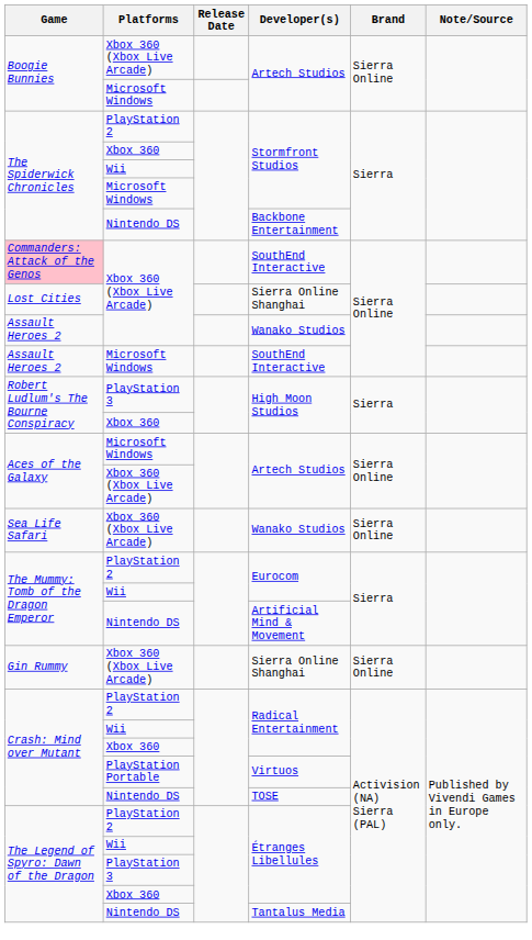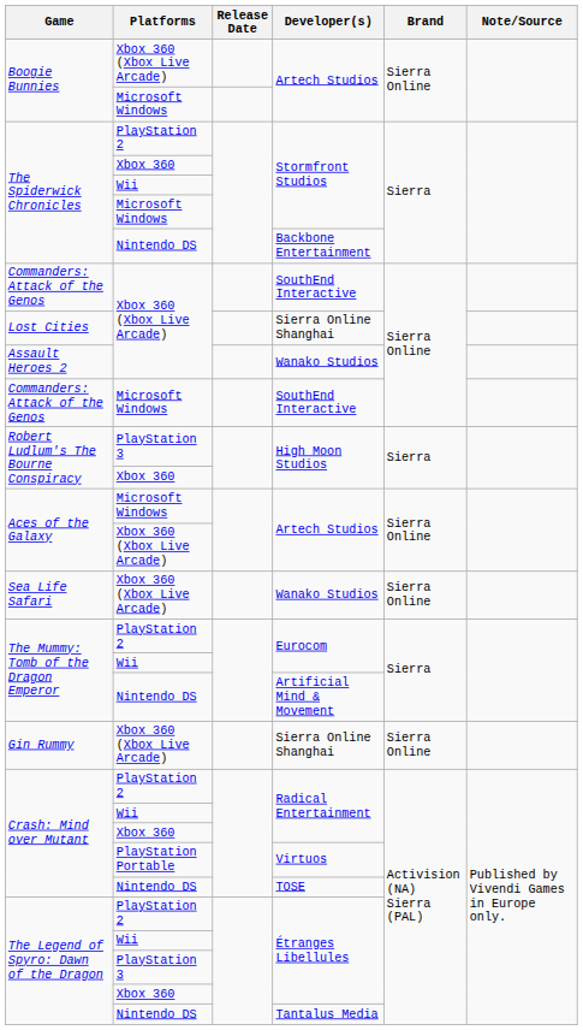Xbox 360 (Xbox Live Arcade) / SouthEnd Interactive | Game: pink background -> no background
Microsoft Windows / SouthEnd Interactive | Game: Assault Heroes 2 -> Commanders: Attack of the Genos
